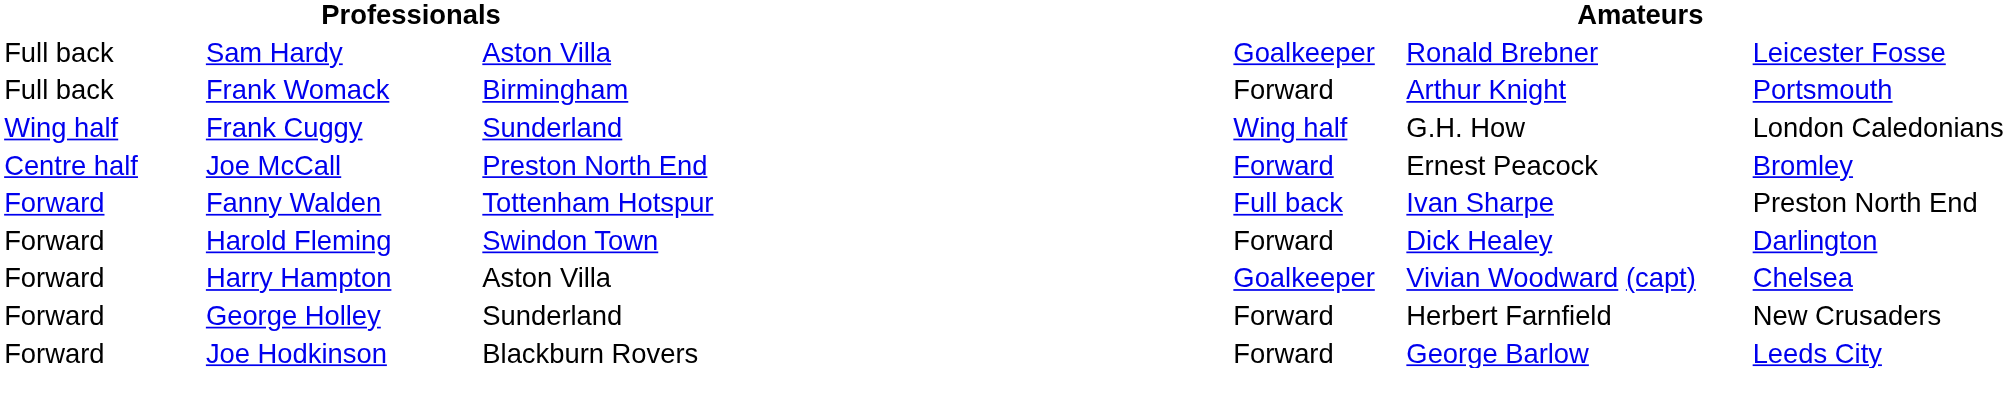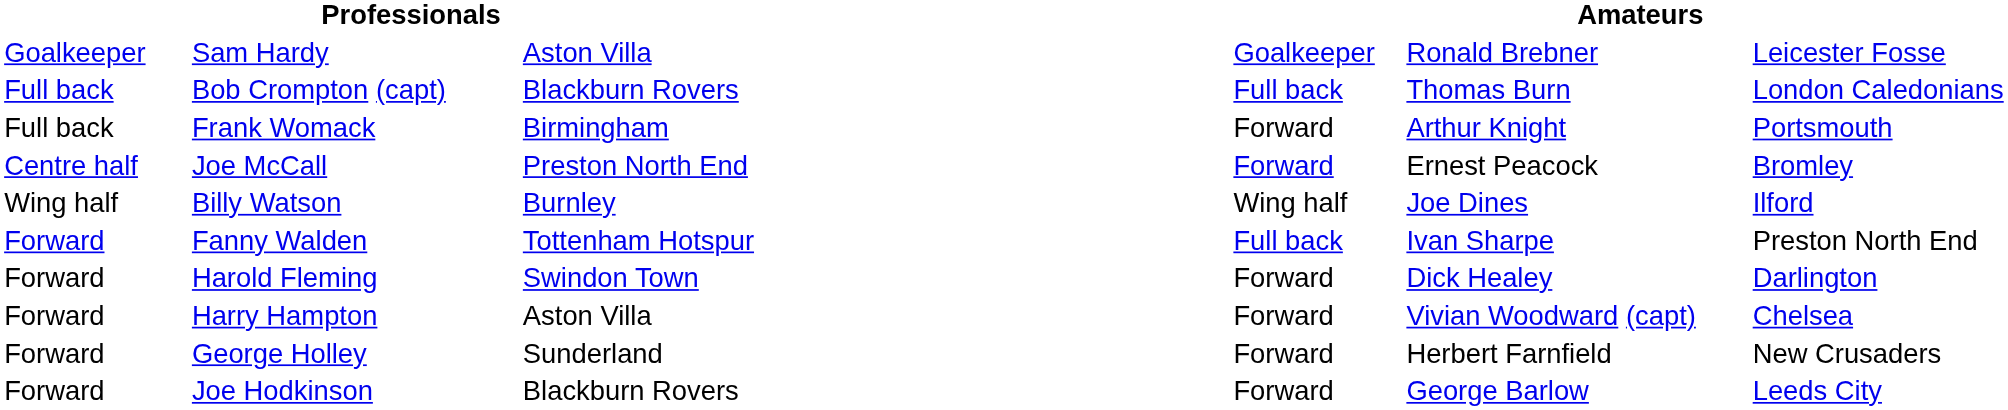Sam Hardy | column 1: Full back -> Goalkeeper
+ row: Full back | Bob Crompton (capt) | Blackburn Rovers | Full back | Thomas Burn | London Caledonians
- row: Wing half | Frank Cuggy | Sunderland | Wing half | G.H. How | London Caledonians
+ row: Wing half | Billy Watson | Burnley | Wing half | Joe Dines | Ilford
Harry Hampton | column 5: Goalkeeper -> Forward
